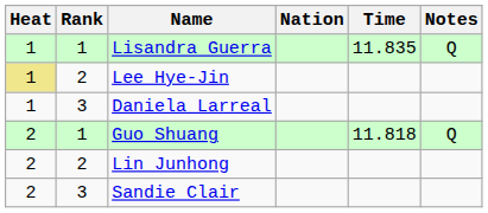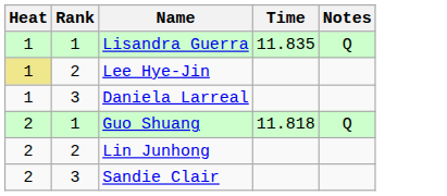- column: Nation
